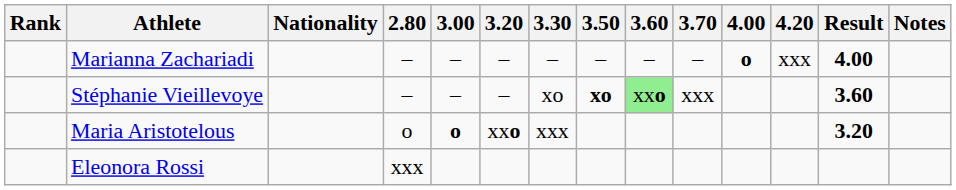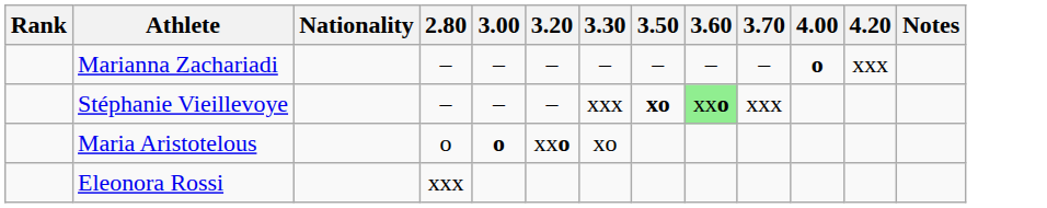- column: Result | 4.00 | 3.60 | 3.20
Stéphanie Vieillevoye | 3.30: xo -> xxx
Maria Aristotelous | 3.30: xxx -> xo
